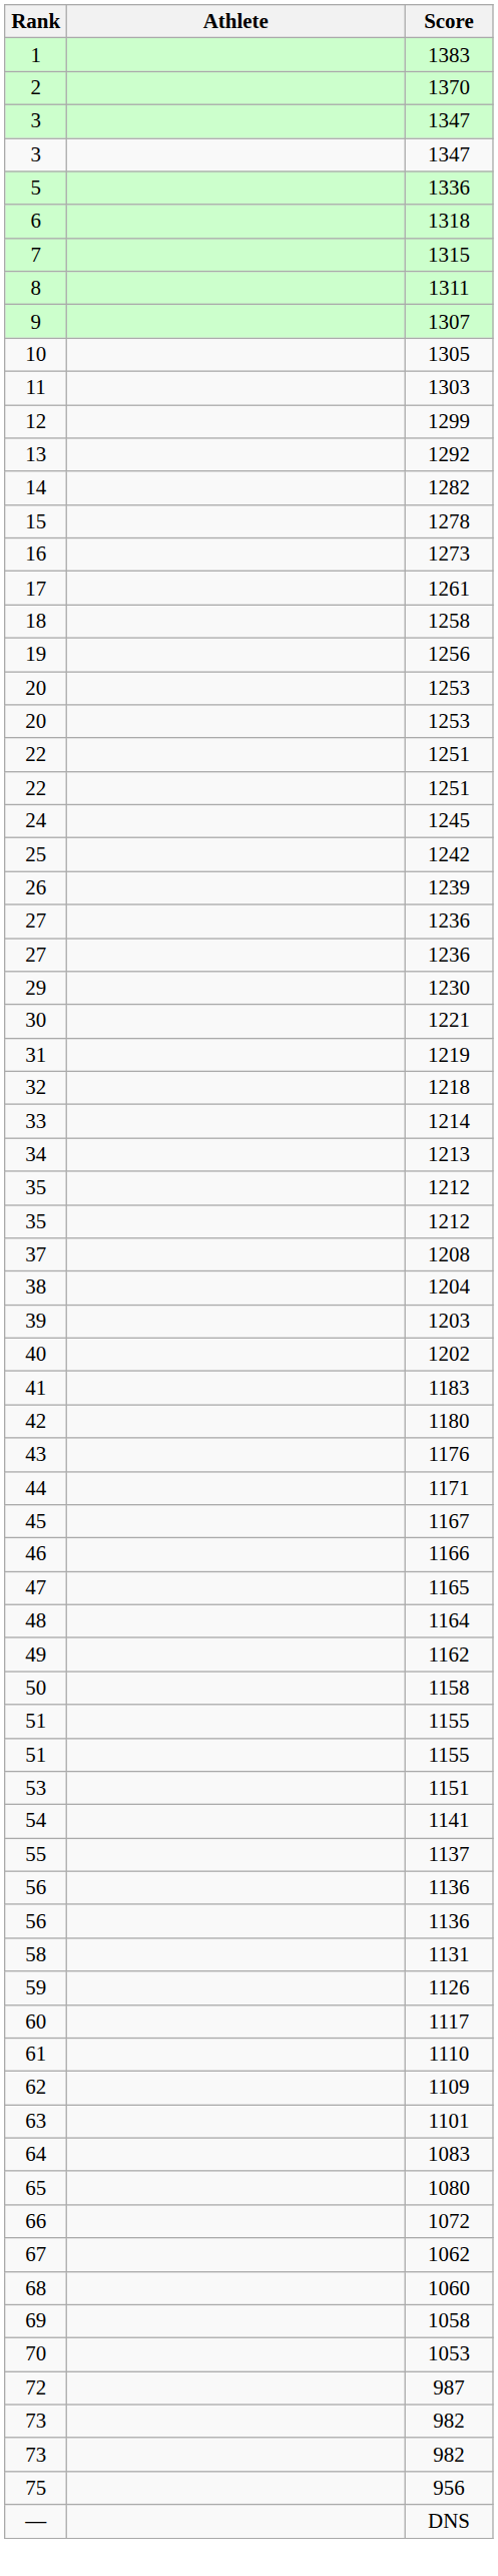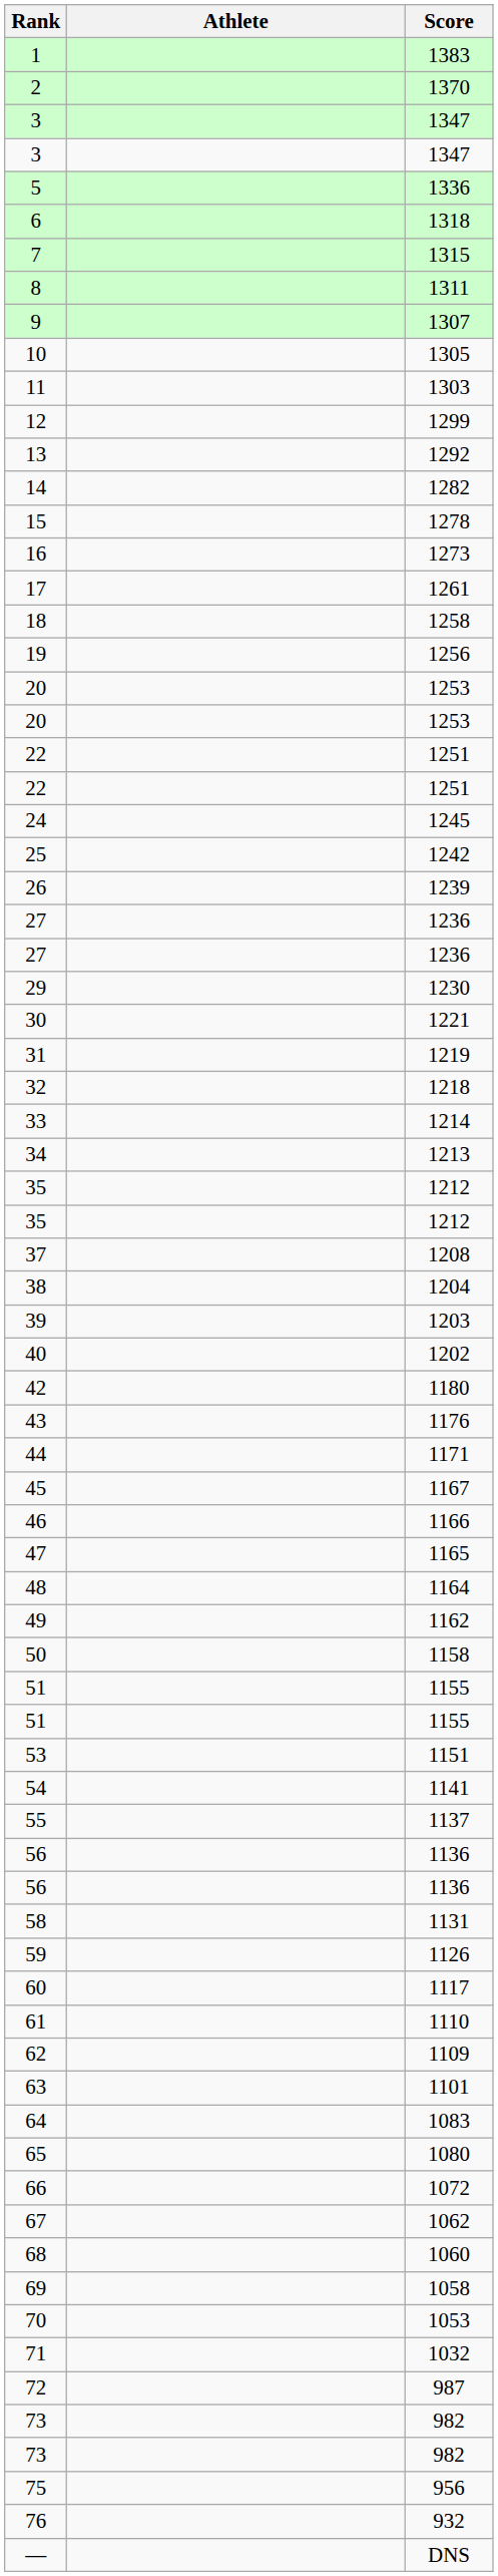- row: 41 | 1183
+ row: 71 | 1032
+ row: 76 | 932
